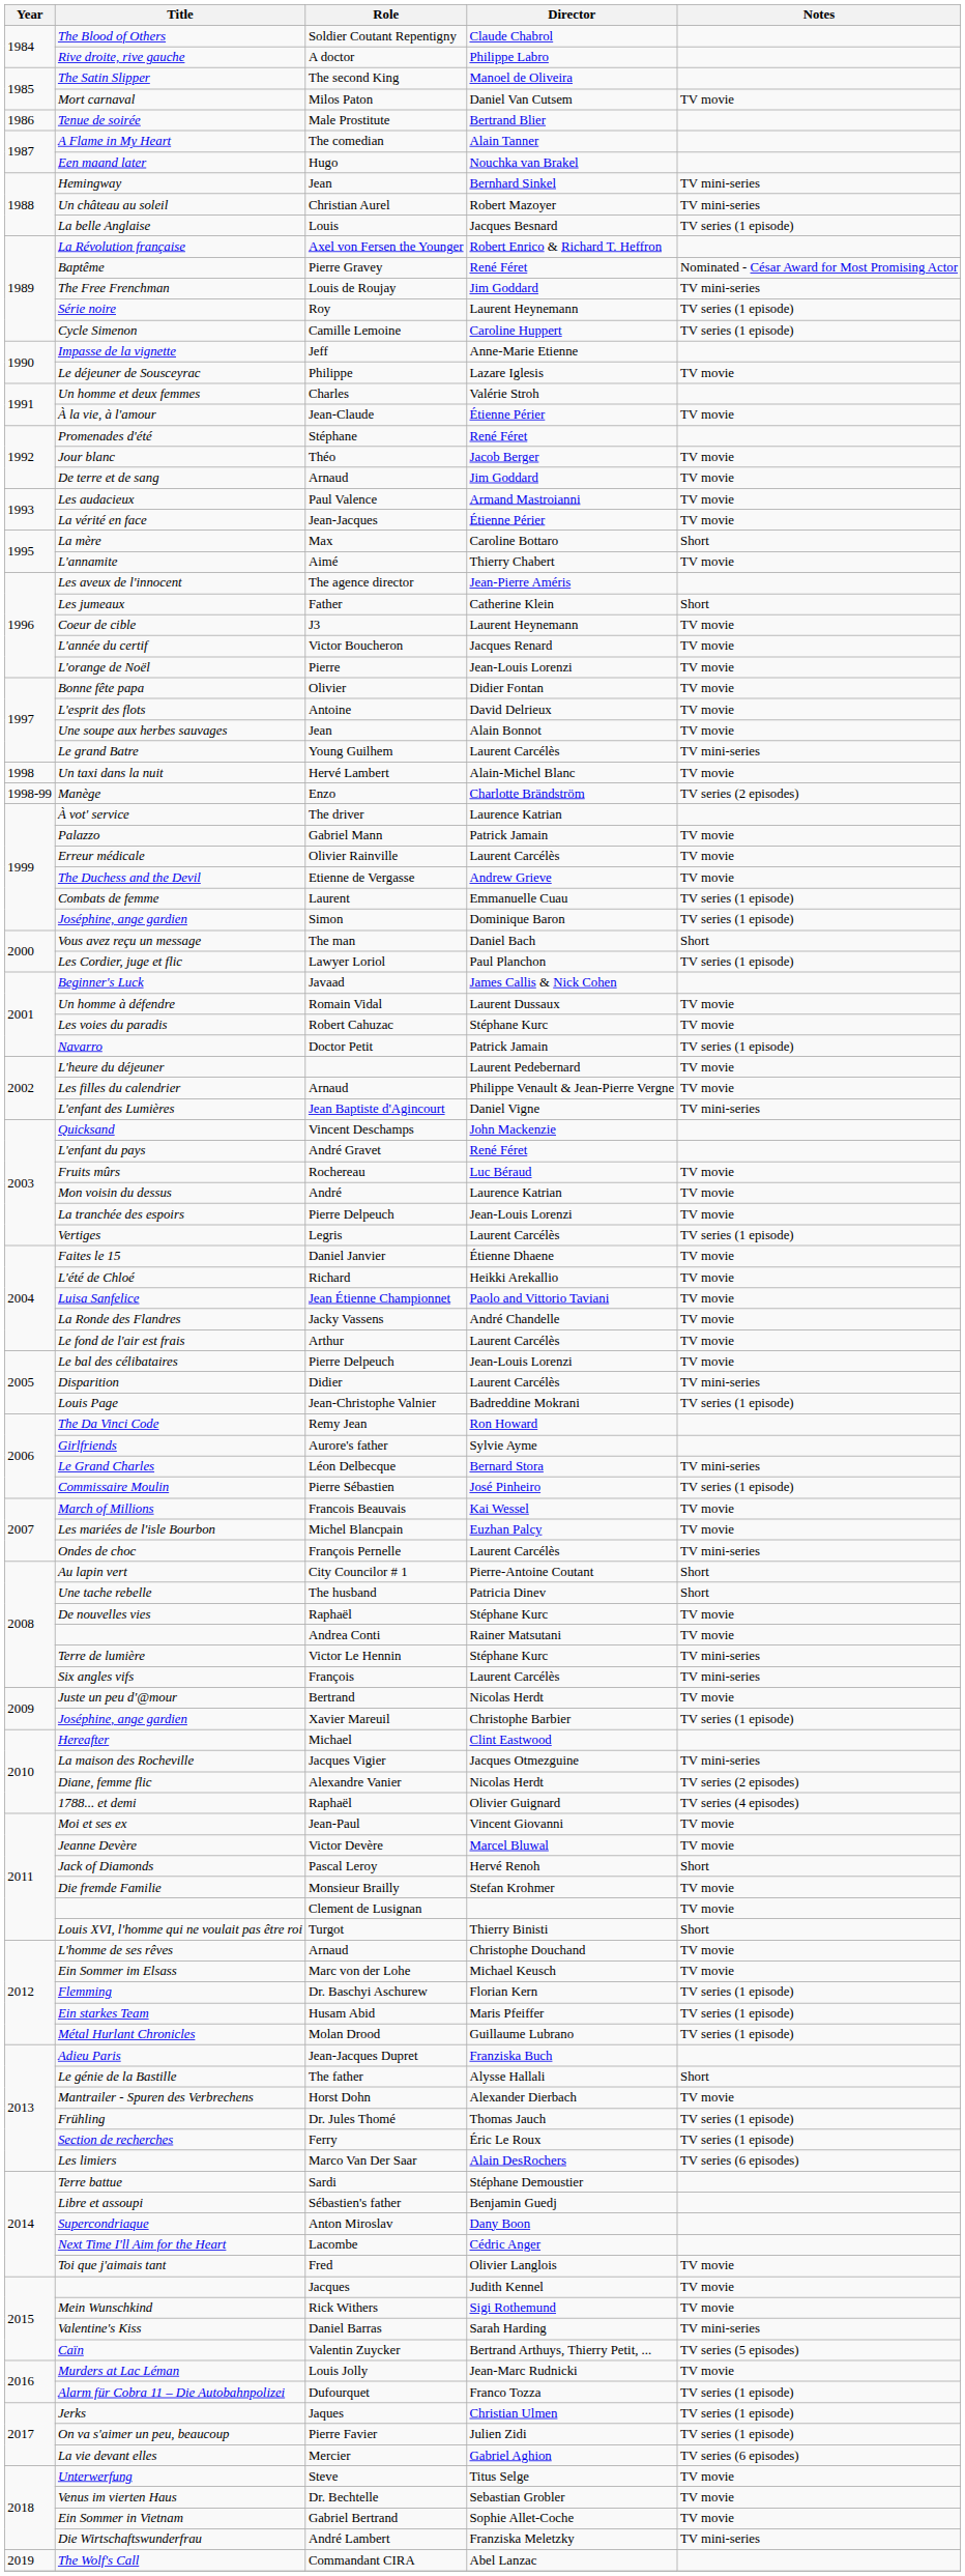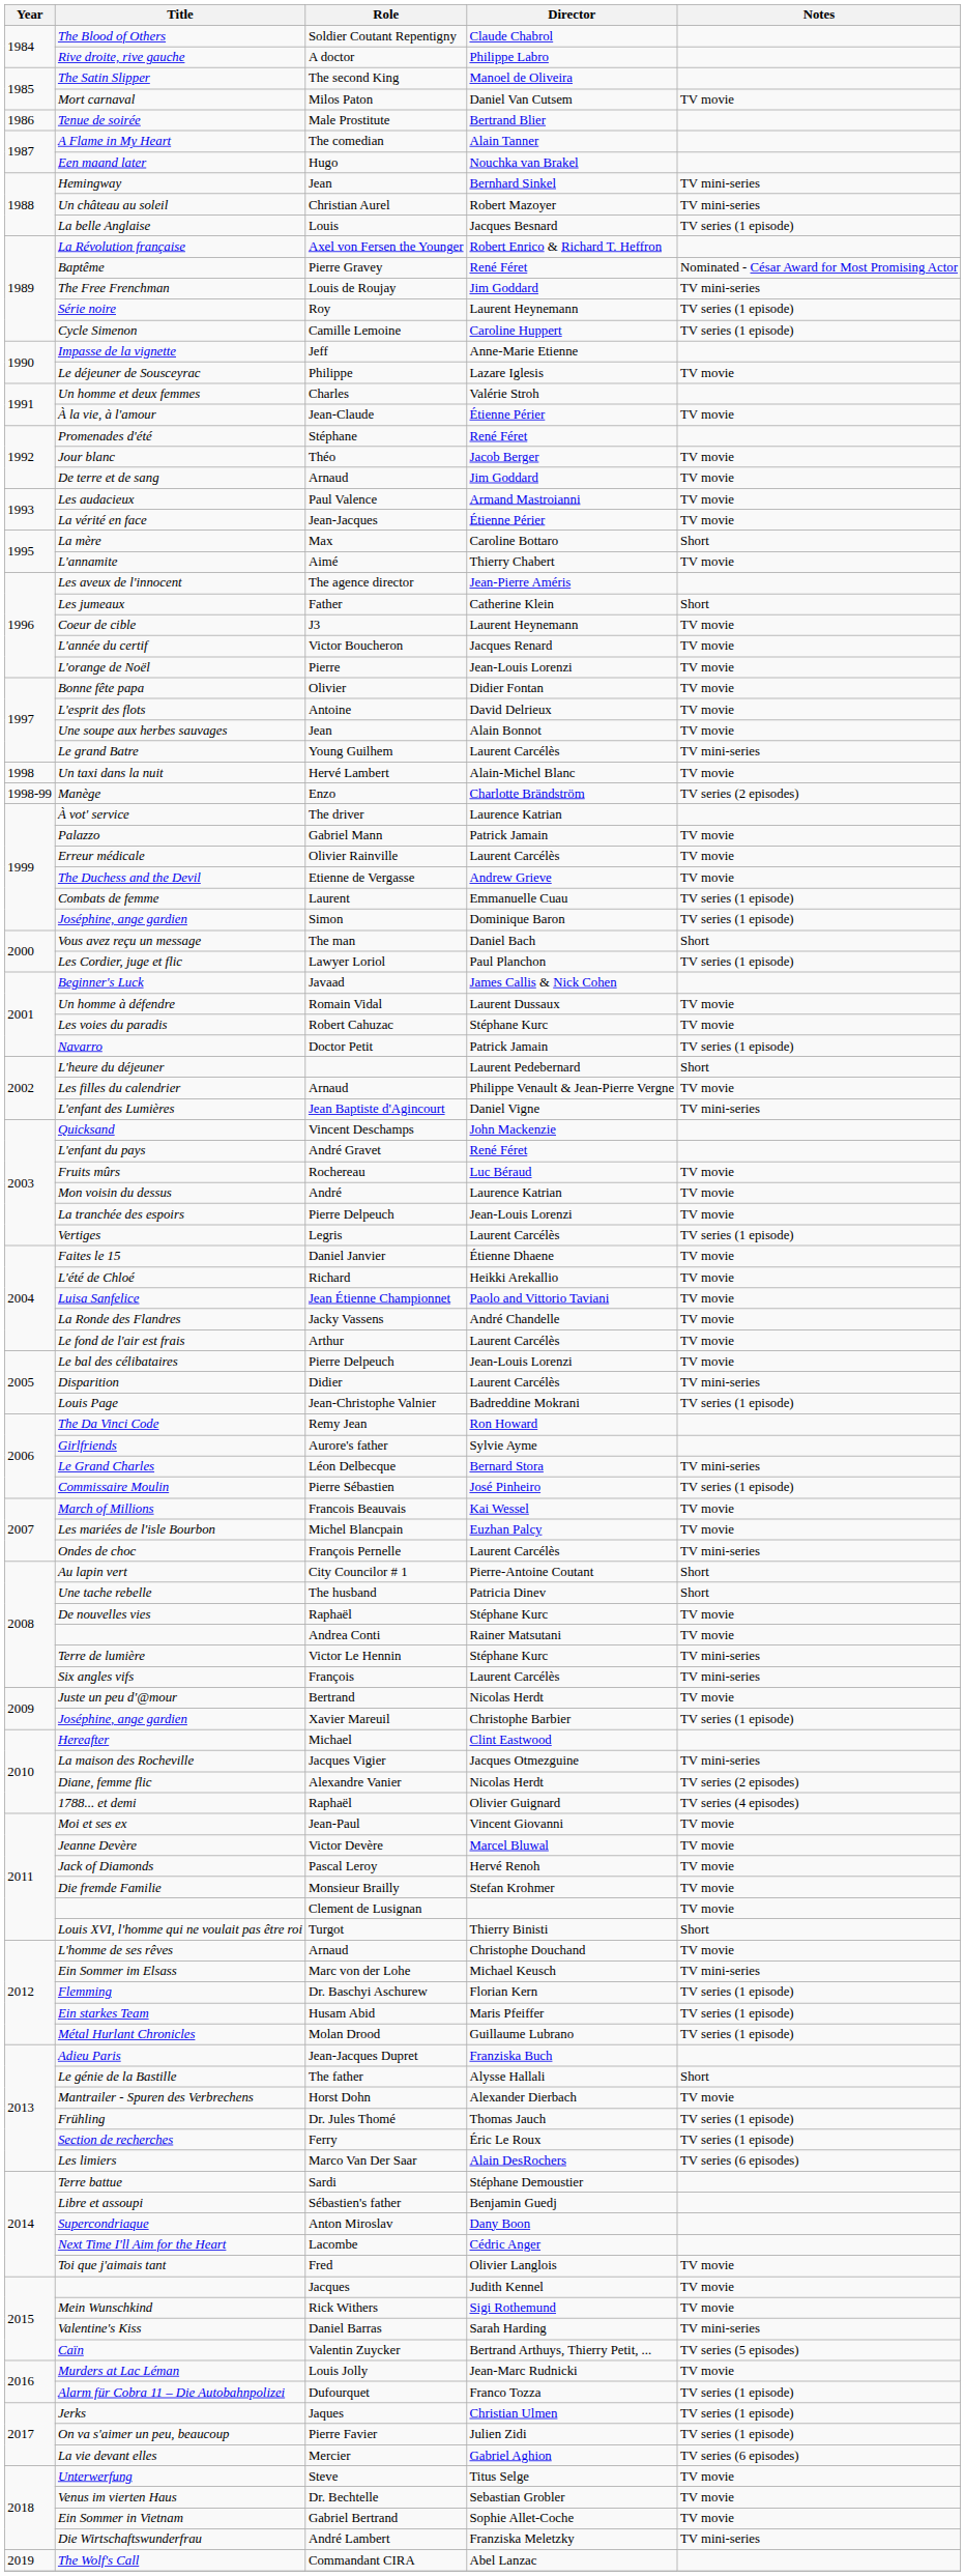L'heure du déjeuner | Notes: TV movie -> Short
Jack of Diamonds | Notes: Short -> TV movie
Ein Sommer im Elsass | Notes: TV movie -> TV mini-series
